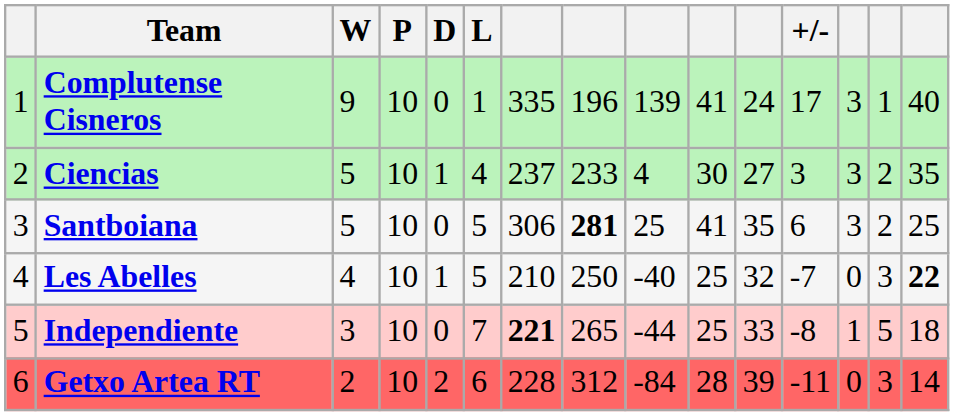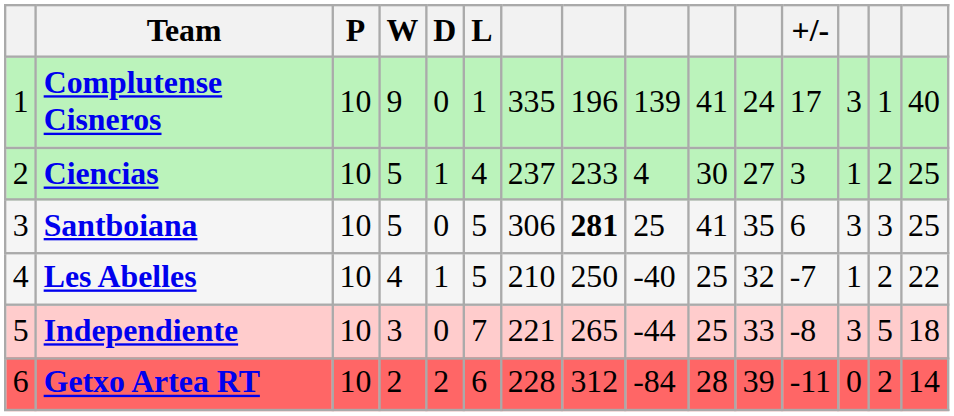columns swapped: P <-> W
Ciencias | column 13: 3 -> 1
Ciencias | column 15: 35 -> 25
Santboiana | column 14: 2 -> 3
Les Abelles | column 13: 0 -> 1
Les Abelles | column 14: 3 -> 2
Les Abelles | column 15: bold -> normal
Independiente | column 7: bold -> normal
Independiente | column 13: 1 -> 3
Getxo Artea RT | column 14: 3 -> 2
